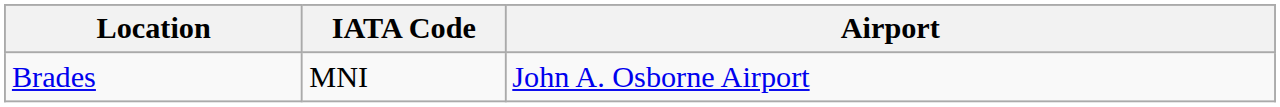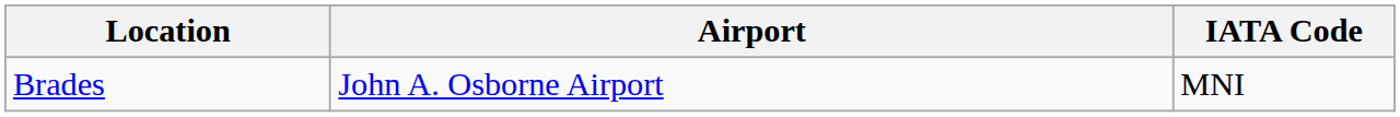columns swapped: Airport <-> IATA Code
